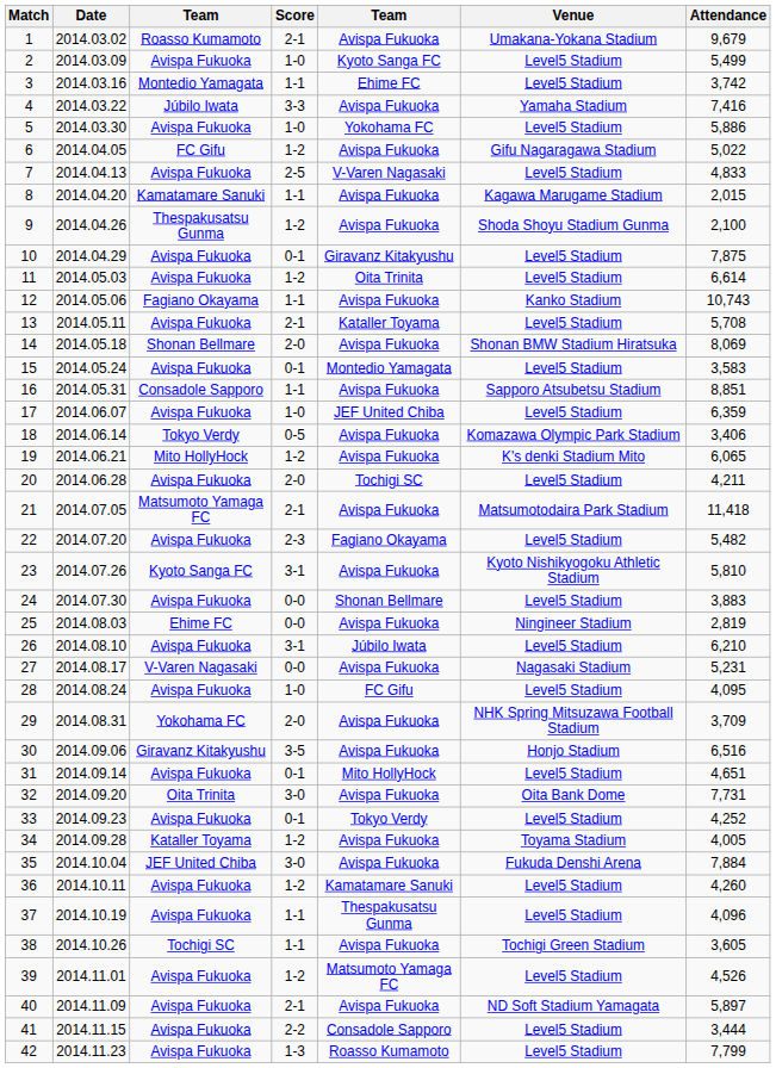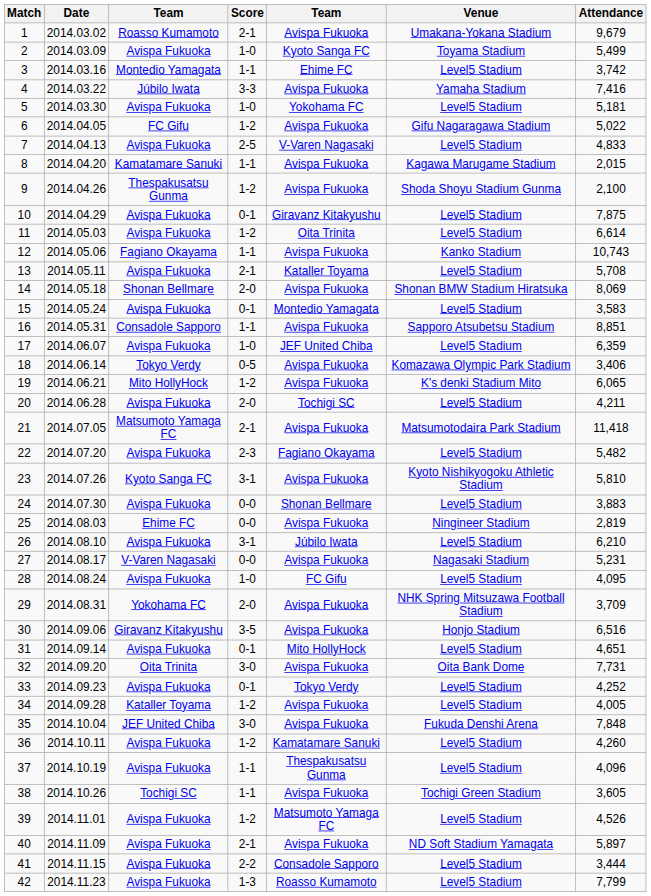2 | Venue: Level5 Stadium -> Toyama Stadium
5 | Attendance: 5,886 -> 5,181
34 | Venue: Toyama Stadium -> Level5 Stadium
35 | Attendance: 7,884 -> 7,848
